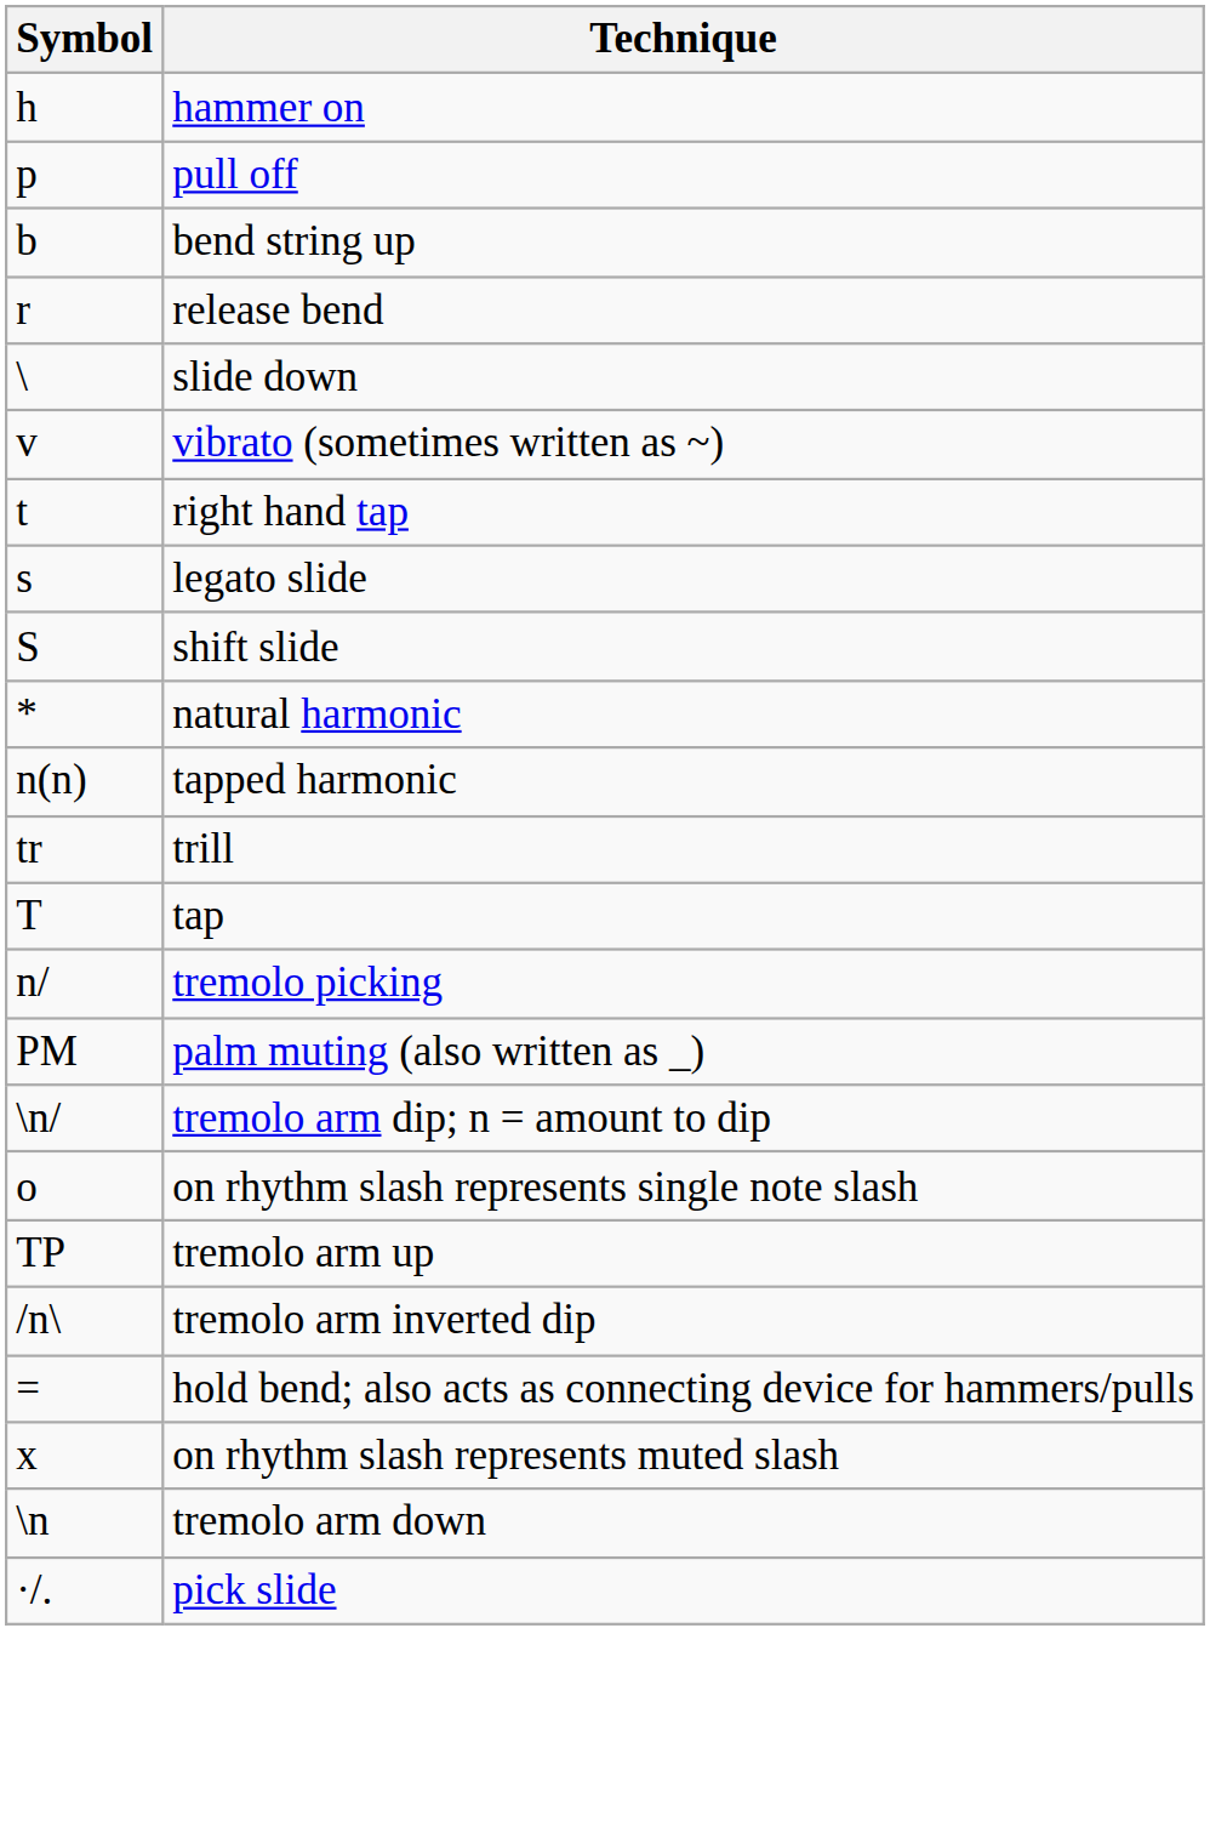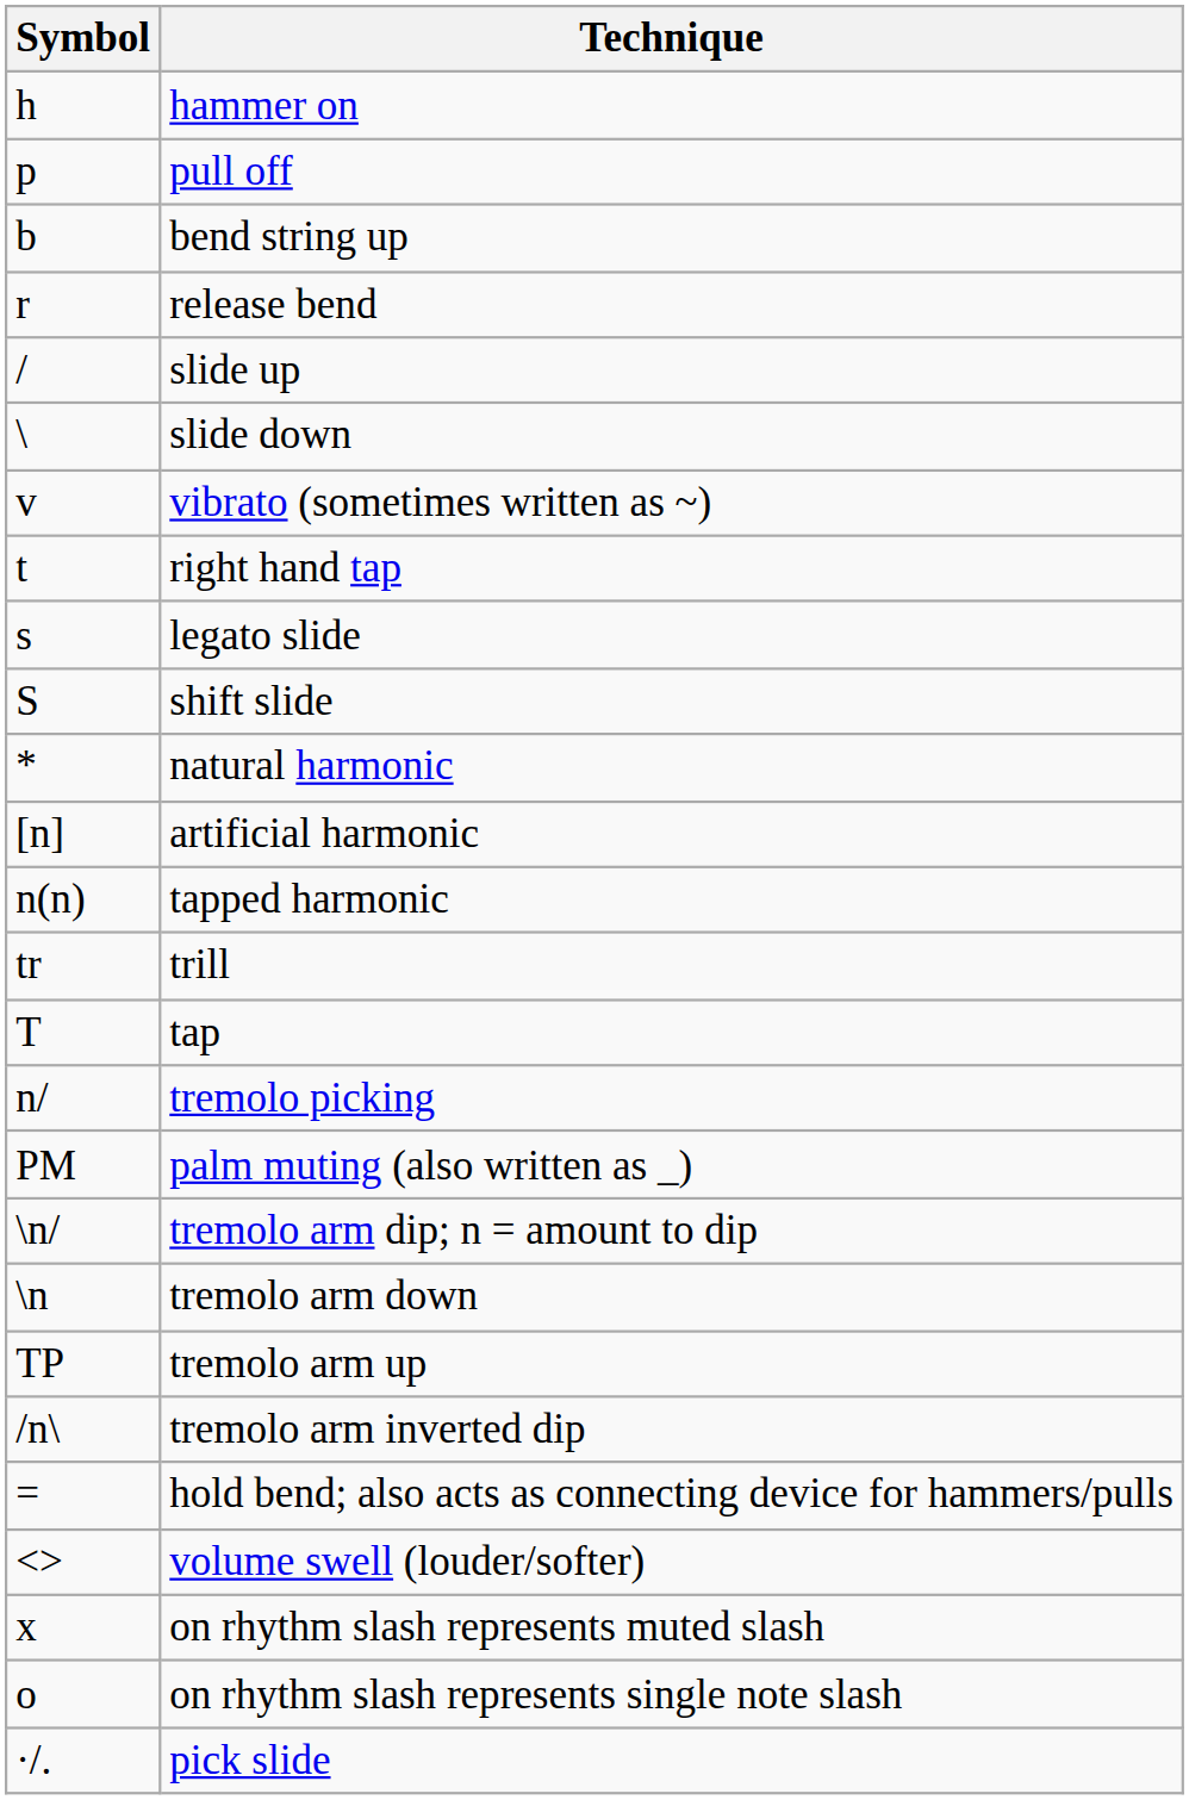+ row: / | slide up
+ row: [n] | artificial harmonic
rows swapped: tremolo arm down <-> on rhythm slash represents single note slash
+ row: <> | volume swell (louder/softer)
